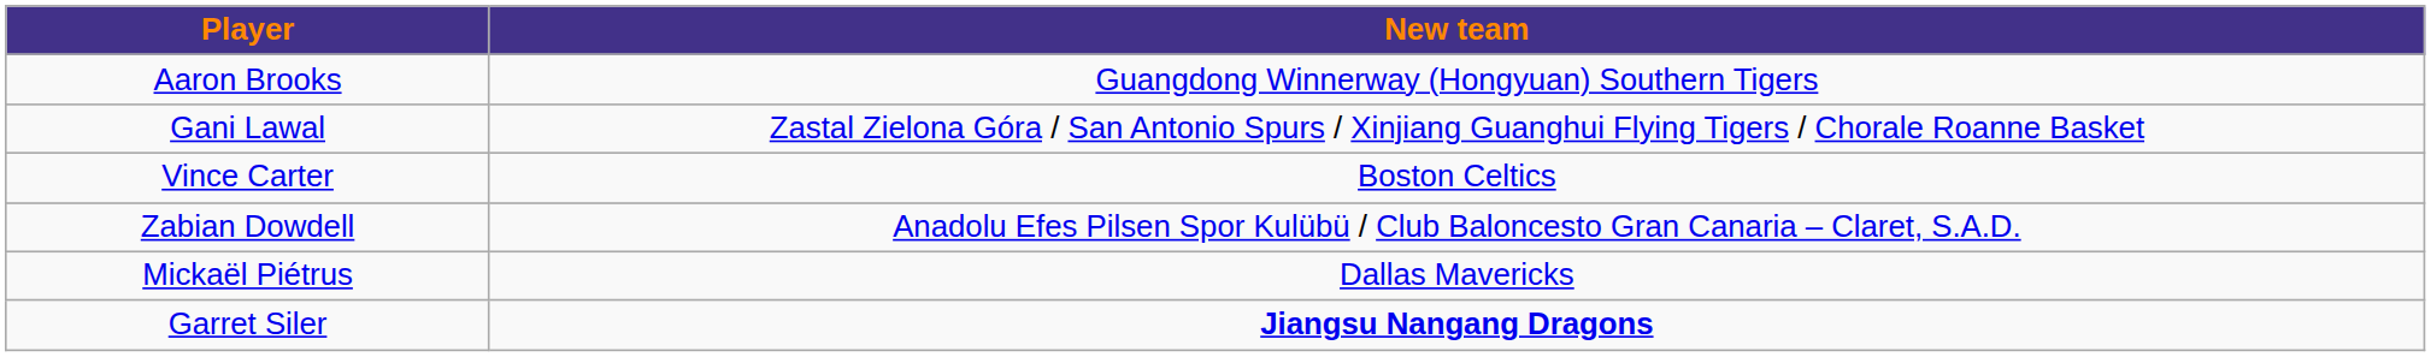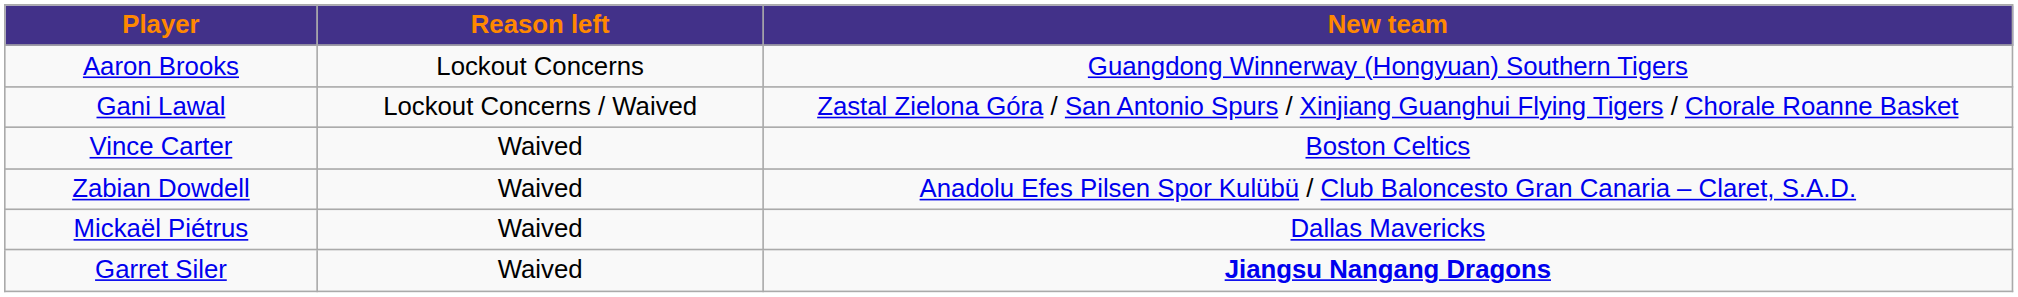+ column: Reason left | Lockout Concerns | Lockout Concerns / Waived | Waived | Waived | Waived | Waived
